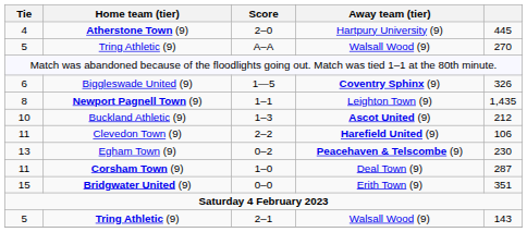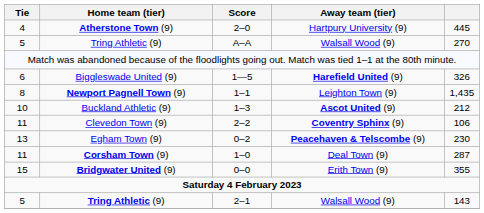Biggleswade United (9) | Away team (tier): Coventry Sphinx (9) -> Harefield United (9)
Clevedon Town (9) | Away team (tier): Harefield United (9) -> Coventry Sphinx (9)
Bridgwater United (9) | column 5: 351 -> 355
